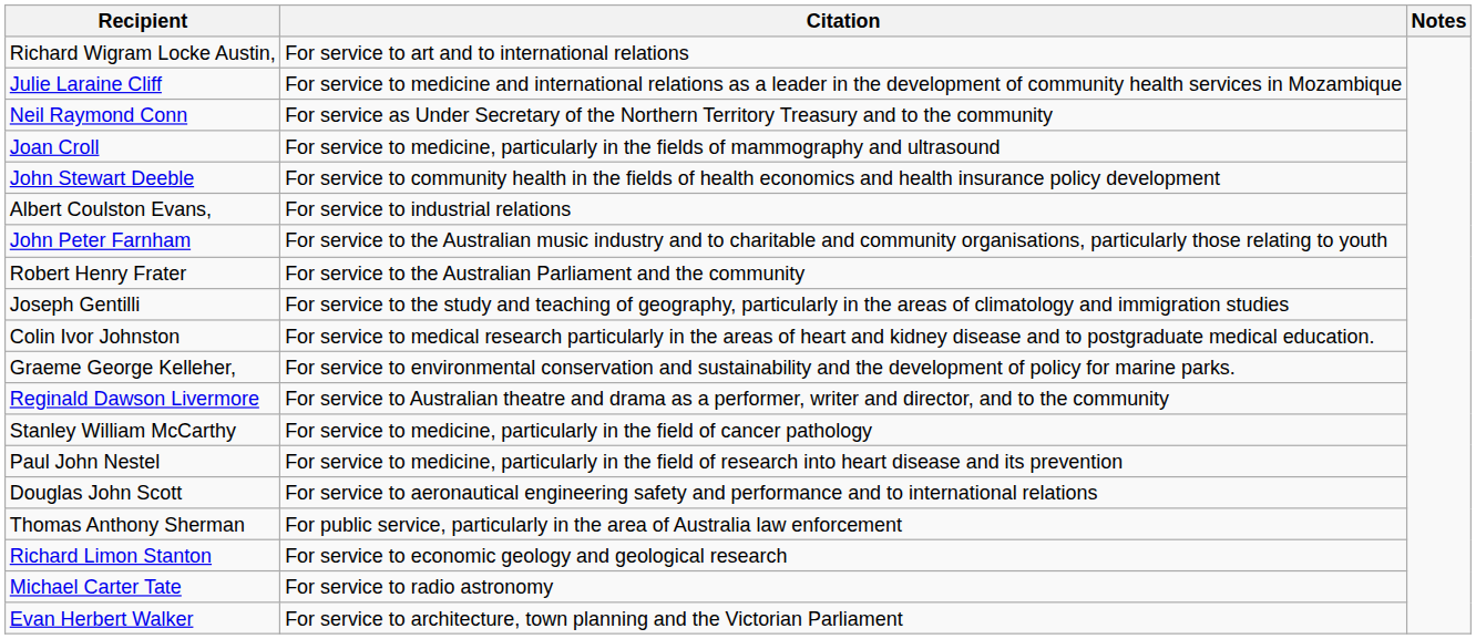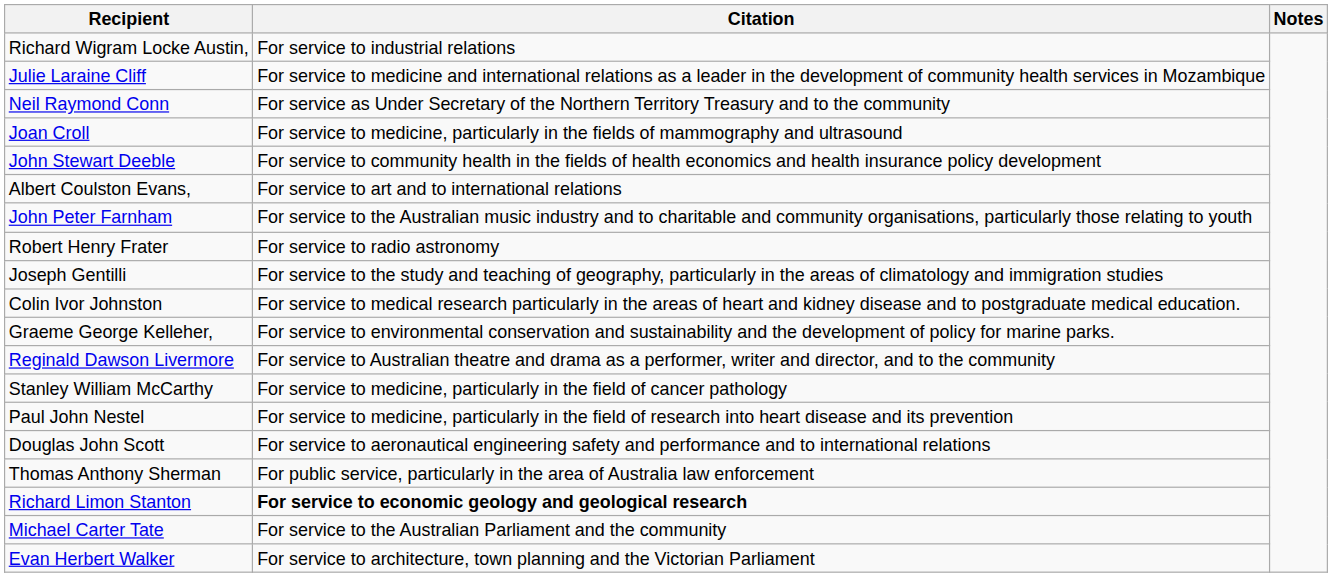Richard Wigram Locke Austin, | Citation: For service to art and to international relations -> For service to industrial relations
Albert Coulston Evans, | Citation: For service to industrial relations -> For service to art and to international relations
Robert Henry Frater | Citation: For service to the Australian Parliament and the community -> For service to radio astronomy
Richard Limon Stanton | Citation: normal -> bold
Michael Carter Tate | Citation: For service to radio astronomy -> For service to the Australian Parliament and the community
